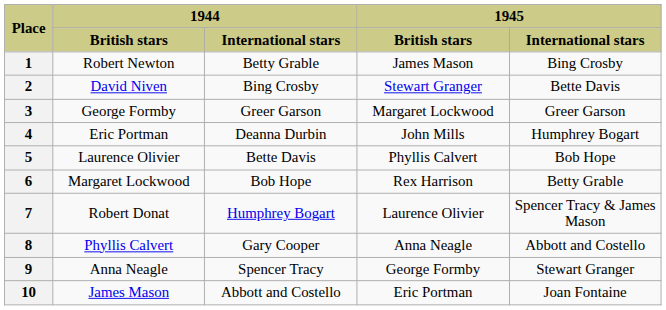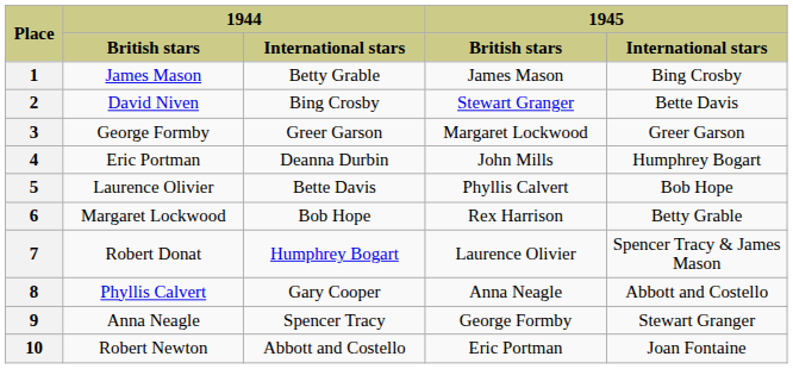1 | 1944 / British stars: Robert Newton -> James Mason
10 | 1944 / British stars: James Mason -> Robert Newton
